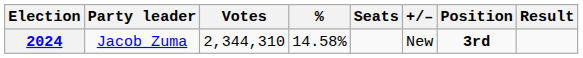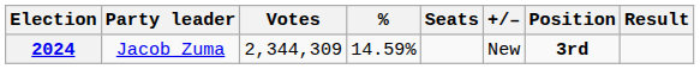2024 | Votes: 2,344,310 -> 2,344,309
2024 | %: 14.58% -> 14.59%
